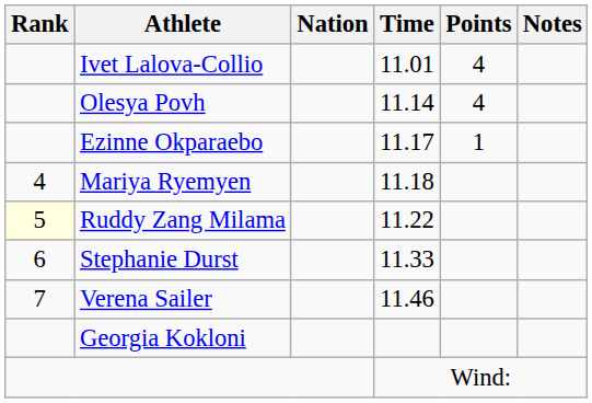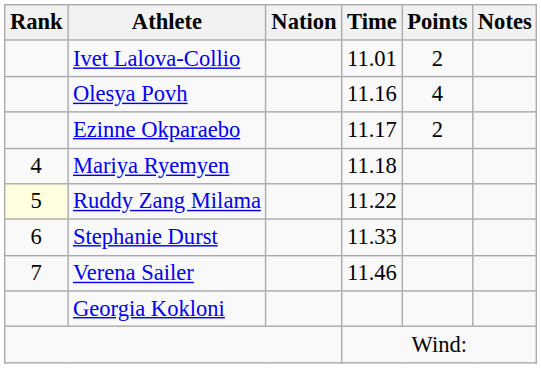Ivet Lalova-Collio | Points: 4 -> 2
Olesya Povh | Time: 11.14 -> 11.16
Ezinne Okparaebo | Points: 1 -> 2
